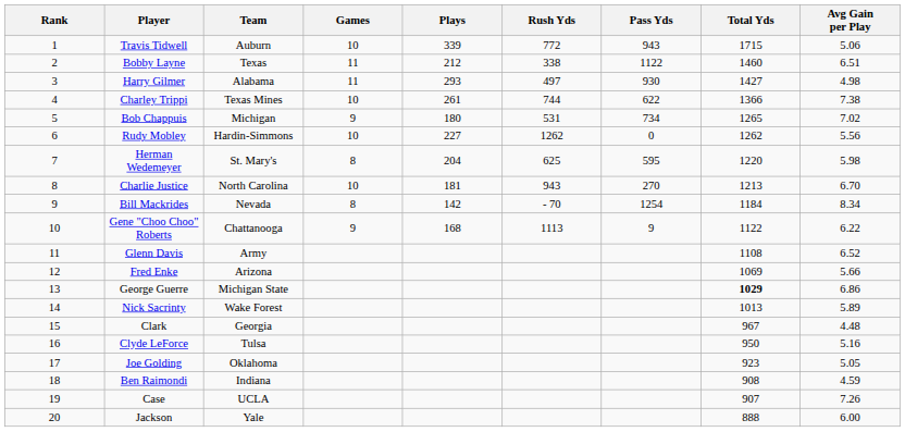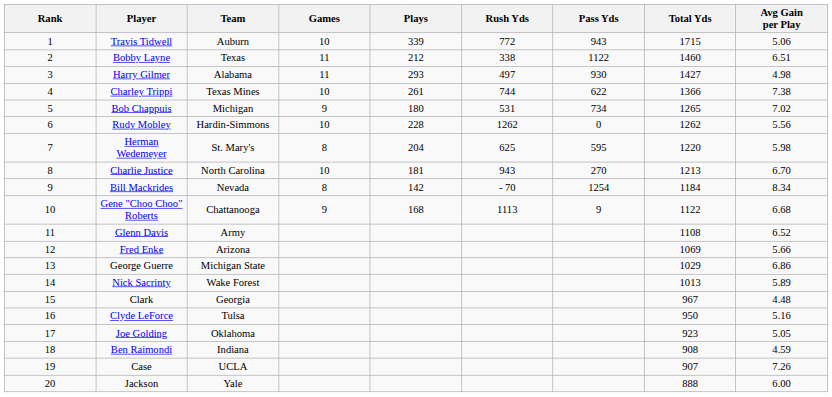Rudy Mobley | Plays: 227 -> 228
Gene "Choo Choo" Roberts | Avg Gain per Play: 6.22 -> 6.68
George Guerre | Total Yds: bold -> normal
